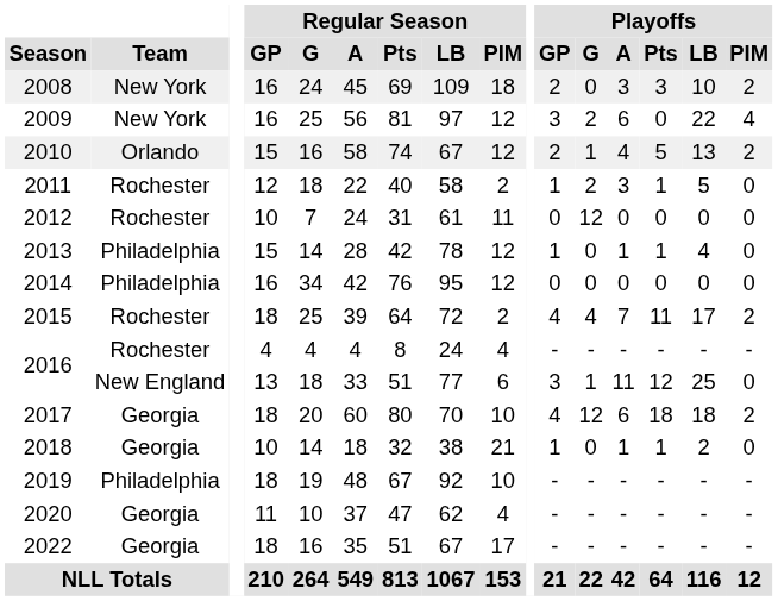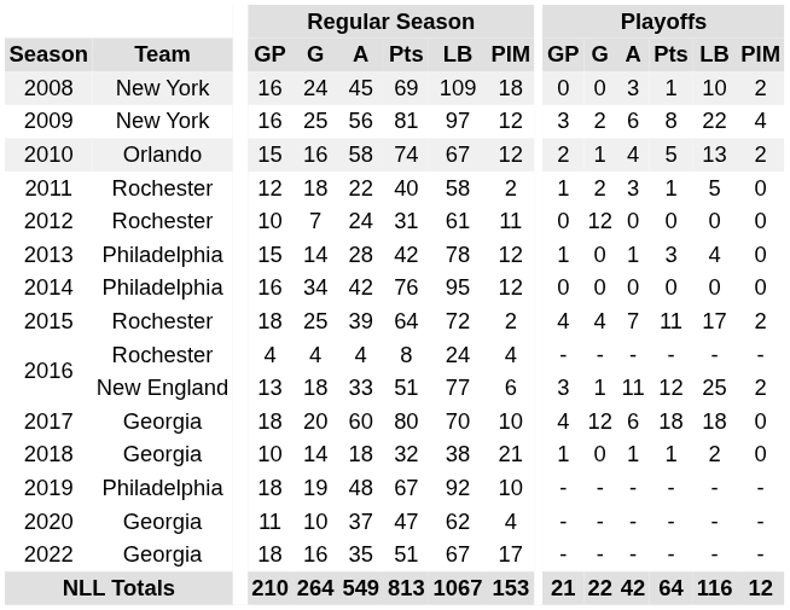2008 | Playoffs / GP: 2 -> 0
2008 | Playoffs / Pts: 3 -> 1
2009 | Playoffs / Pts: 0 -> 8
2013 | Playoffs / Pts: 1 -> 3
2016 / 13 | Playoffs / PIM: 0 -> 2
2017 | Playoffs / PIM: 2 -> 0
